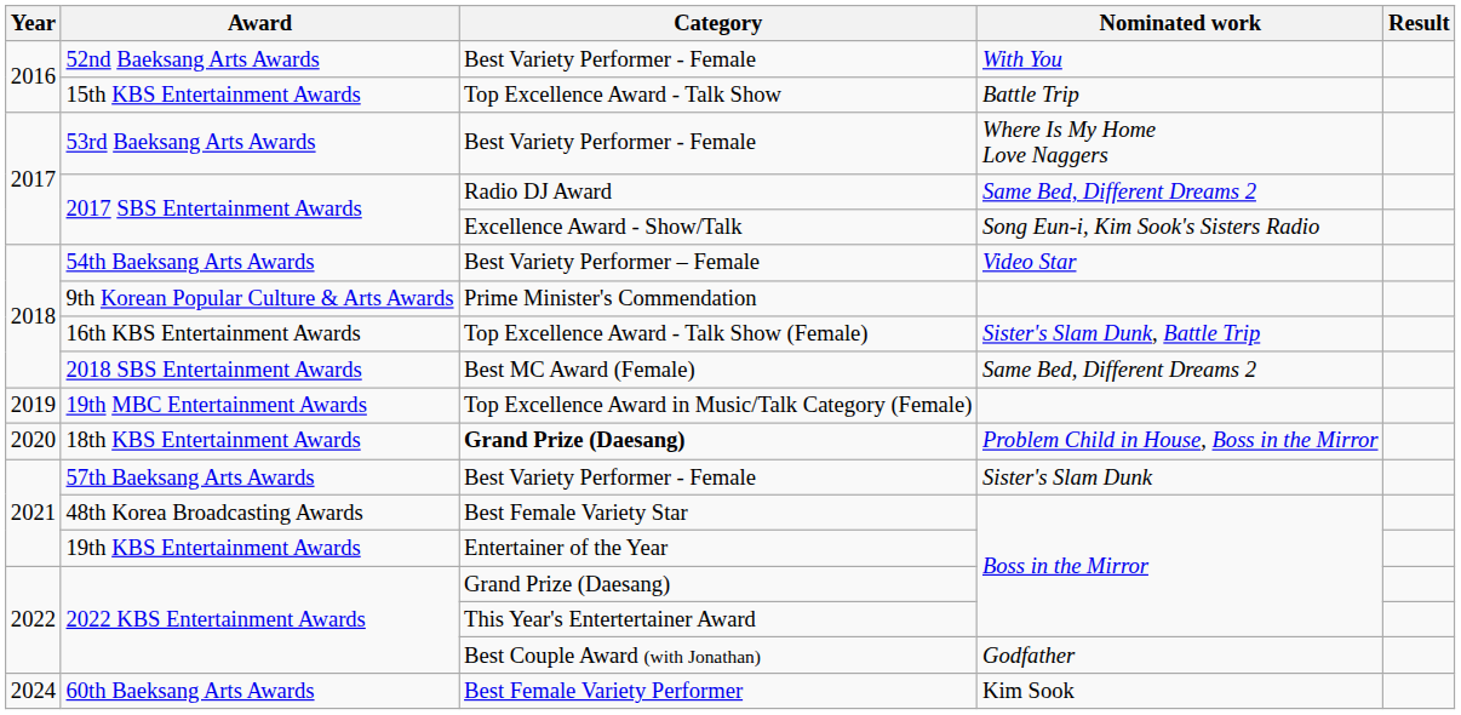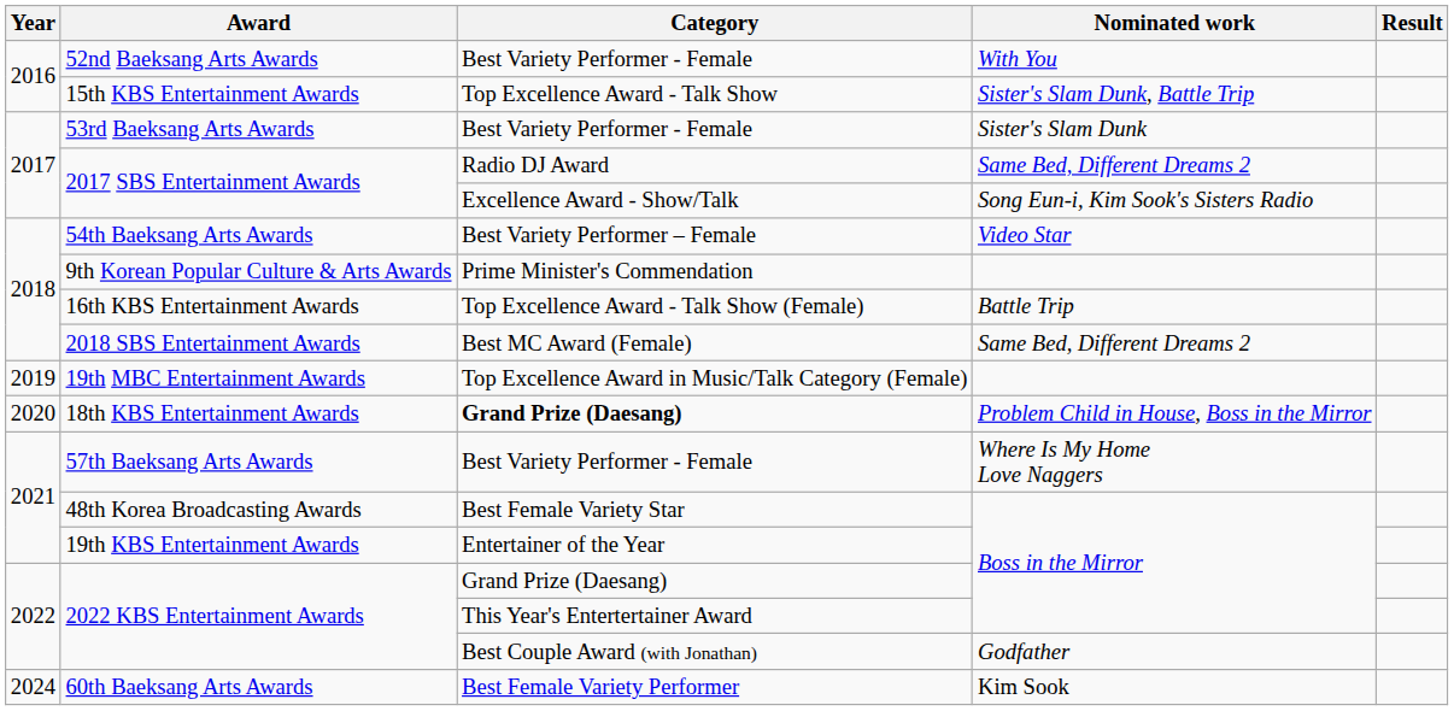15th KBS Entertainment Awards | Nominated work: Battle Trip -> Sister's Slam Dunk, Battle Trip
53rd Baeksang Arts Awards | Nominated work: Where Is My Home Love Naggers -> Sister's Slam Dunk
16th KBS Entertainment Awards | Nominated work: Sister's Slam Dunk, Battle Trip -> Battle Trip
57th Baeksang Arts Awards | Nominated work: Sister's Slam Dunk -> Where Is My Home Love Naggers
